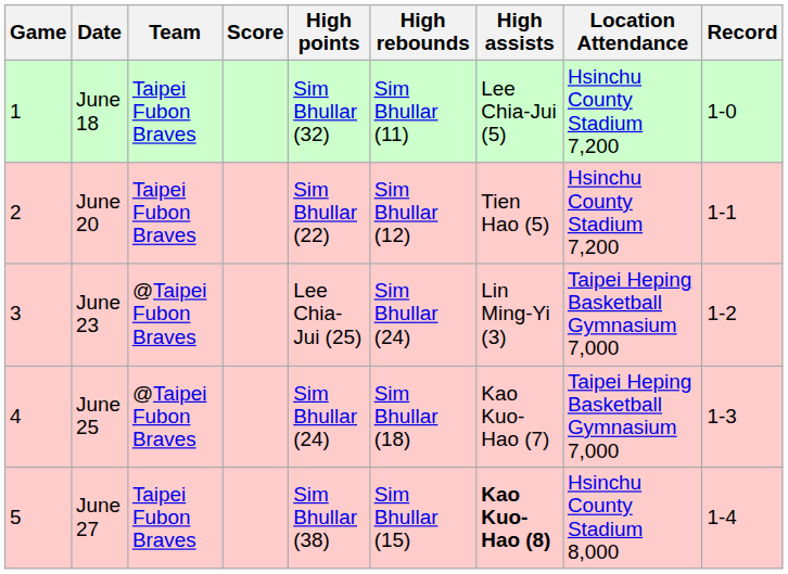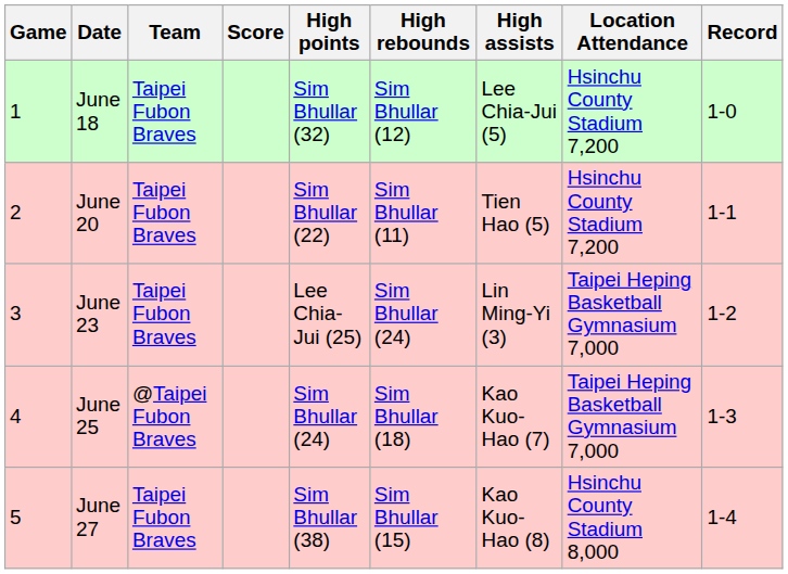June 18 | High rebounds: Sim Bhullar (11) -> Sim Bhullar (12)
June 20 | High rebounds: Sim Bhullar (12) -> Sim Bhullar (11)
June 23 | Team: @Taipei Fubon Braves -> Taipei Fubon Braves
June 27 | High assists: bold -> normal
